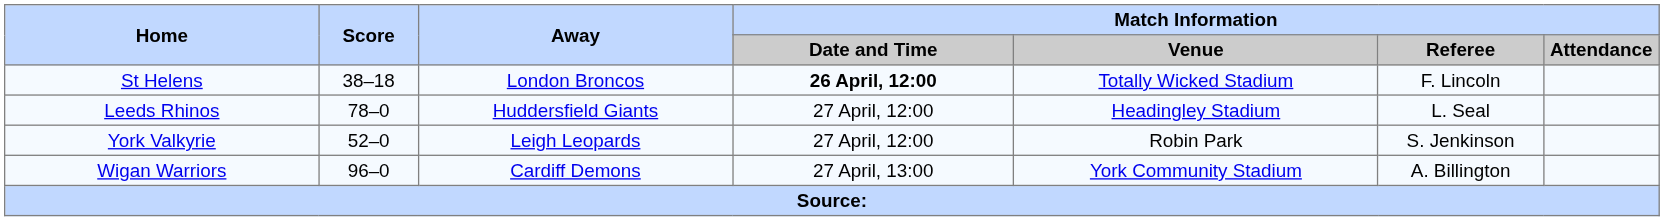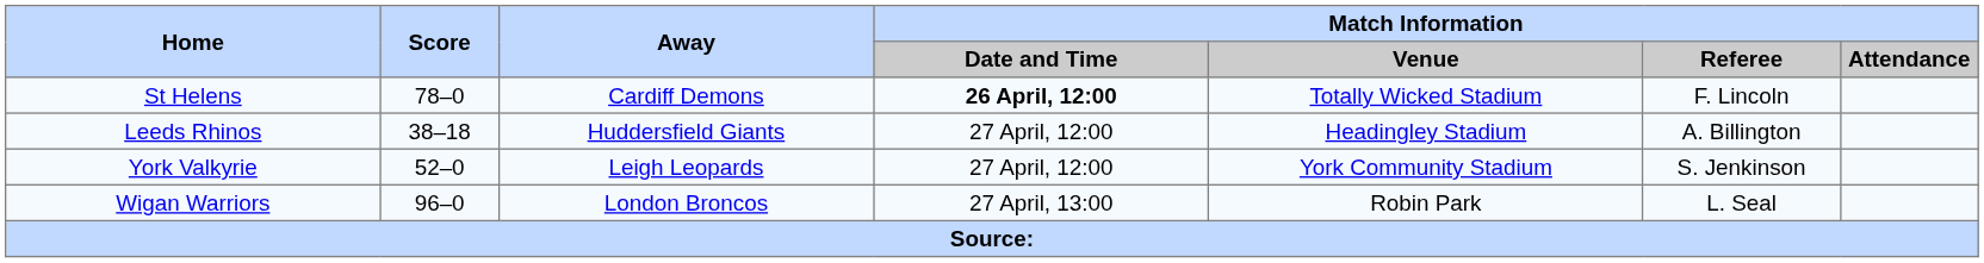St Helens | Score: 38–18 -> 78–0
St Helens | Away: London Broncos -> Cardiff Demons
Leeds Rhinos | Score: 78–0 -> 38–18
Leeds Rhinos | Match Information / Referee: L. Seal -> A. Billington
York Valkyrie | Match Information / Venue: Robin Park -> York Community Stadium
Wigan Warriors | Away: Cardiff Demons -> London Broncos
Wigan Warriors | Match Information / Venue: York Community Stadium -> Robin Park
Wigan Warriors | Match Information / Referee: A. Billington -> L. Seal
